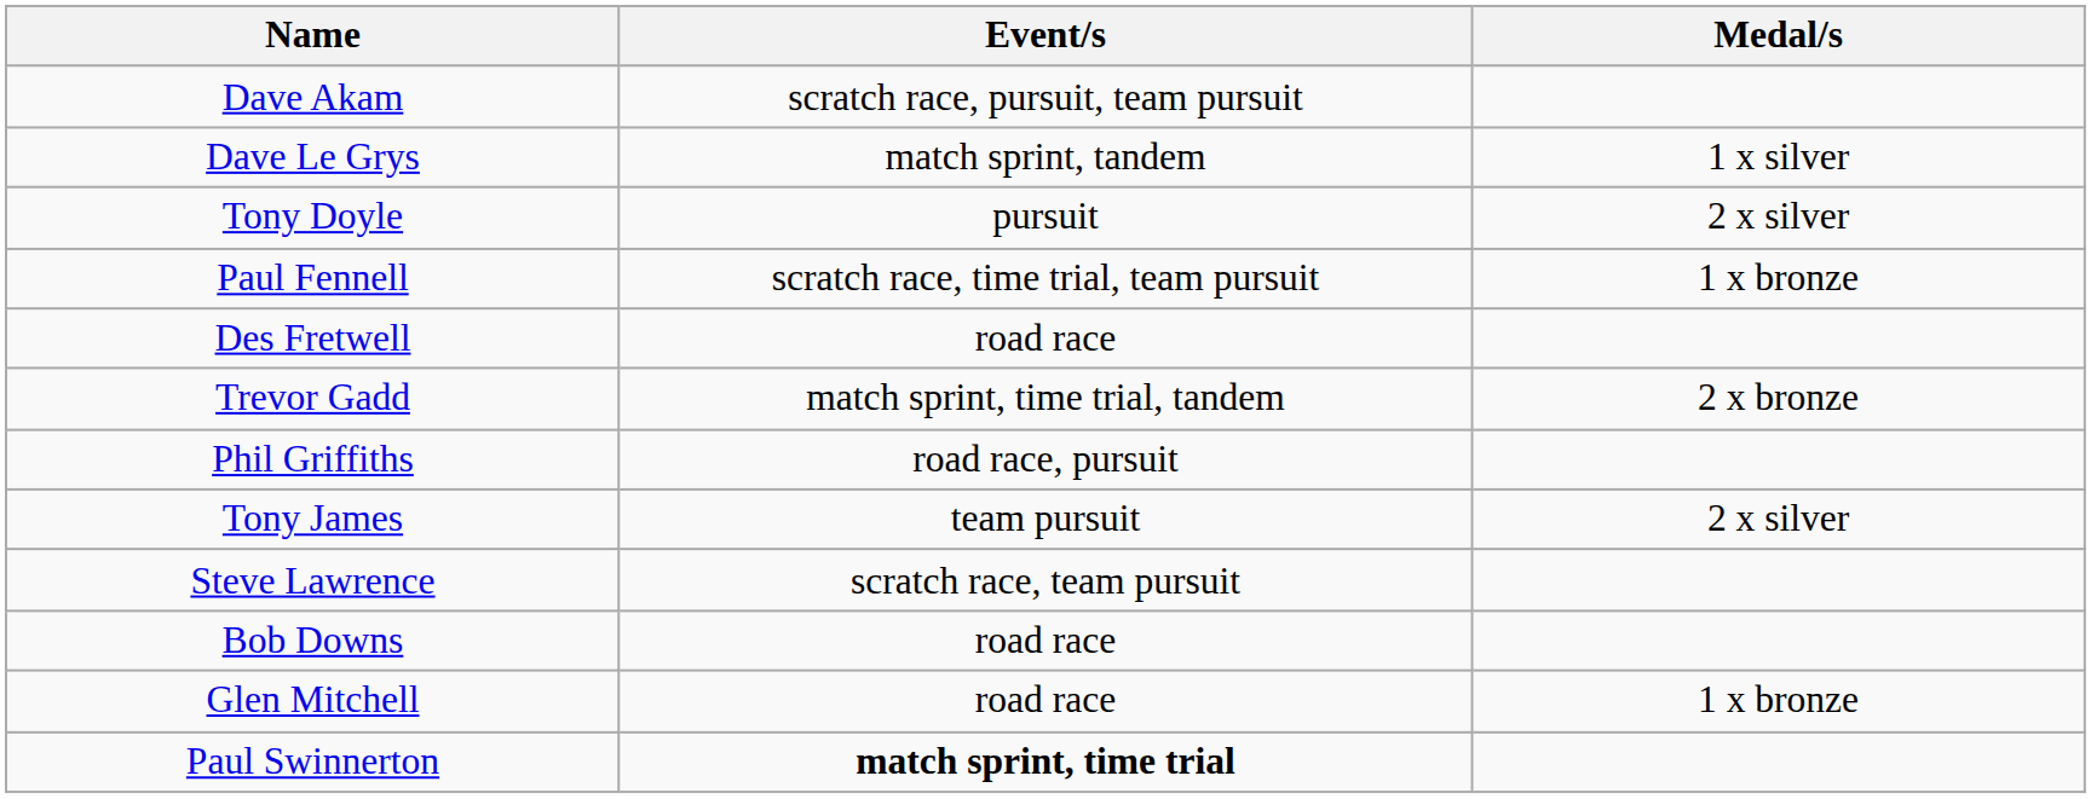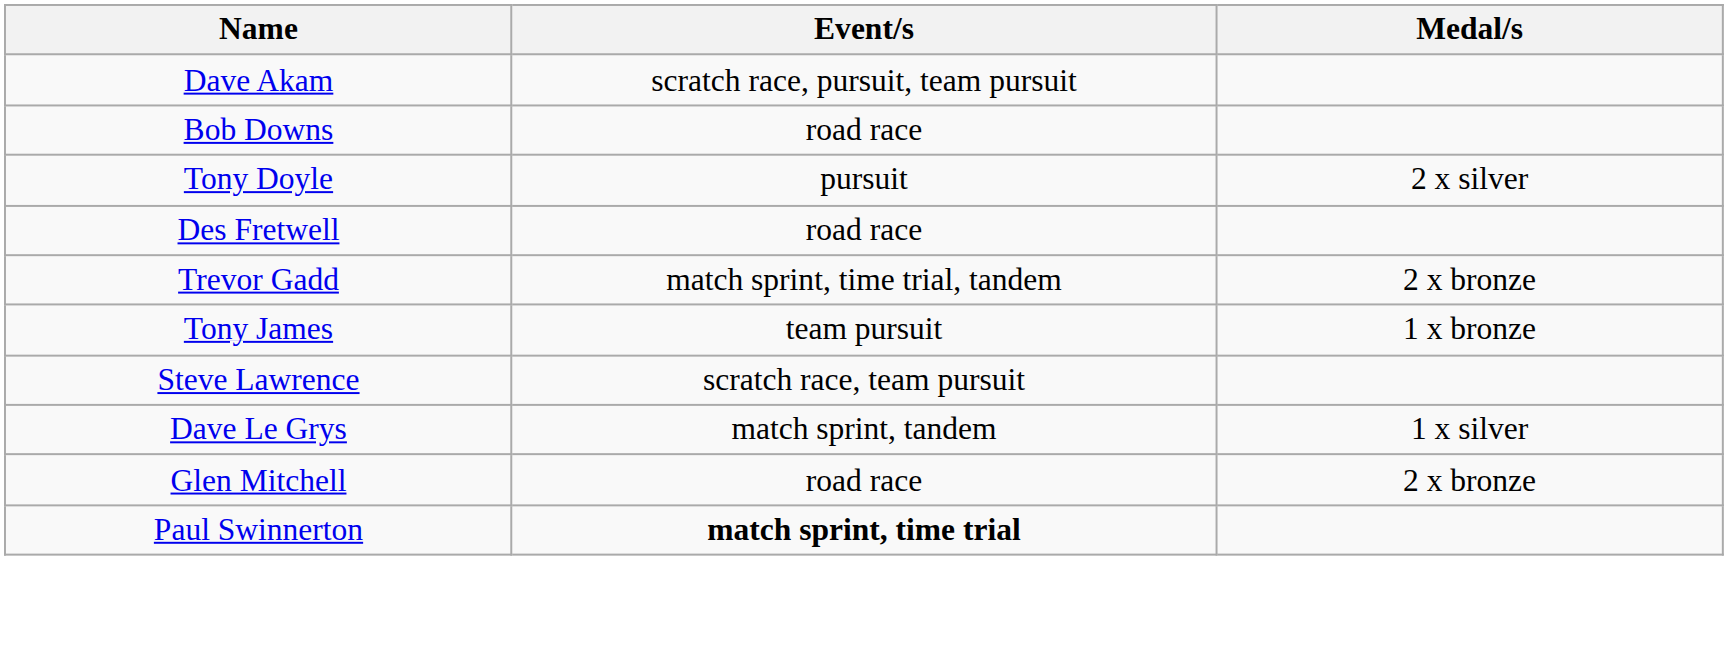rows swapped: Bob Downs <-> Dave Le Grys
- row: Paul Fennell | scratch race, time trial, team pursuit | 1 x bronze
- row: Phil Griffiths | road race, pursuit
Tony James | Medal/s: 2 x silver -> 1 x bronze
Glen Mitchell | Medal/s: 1 x bronze -> 2 x bronze
